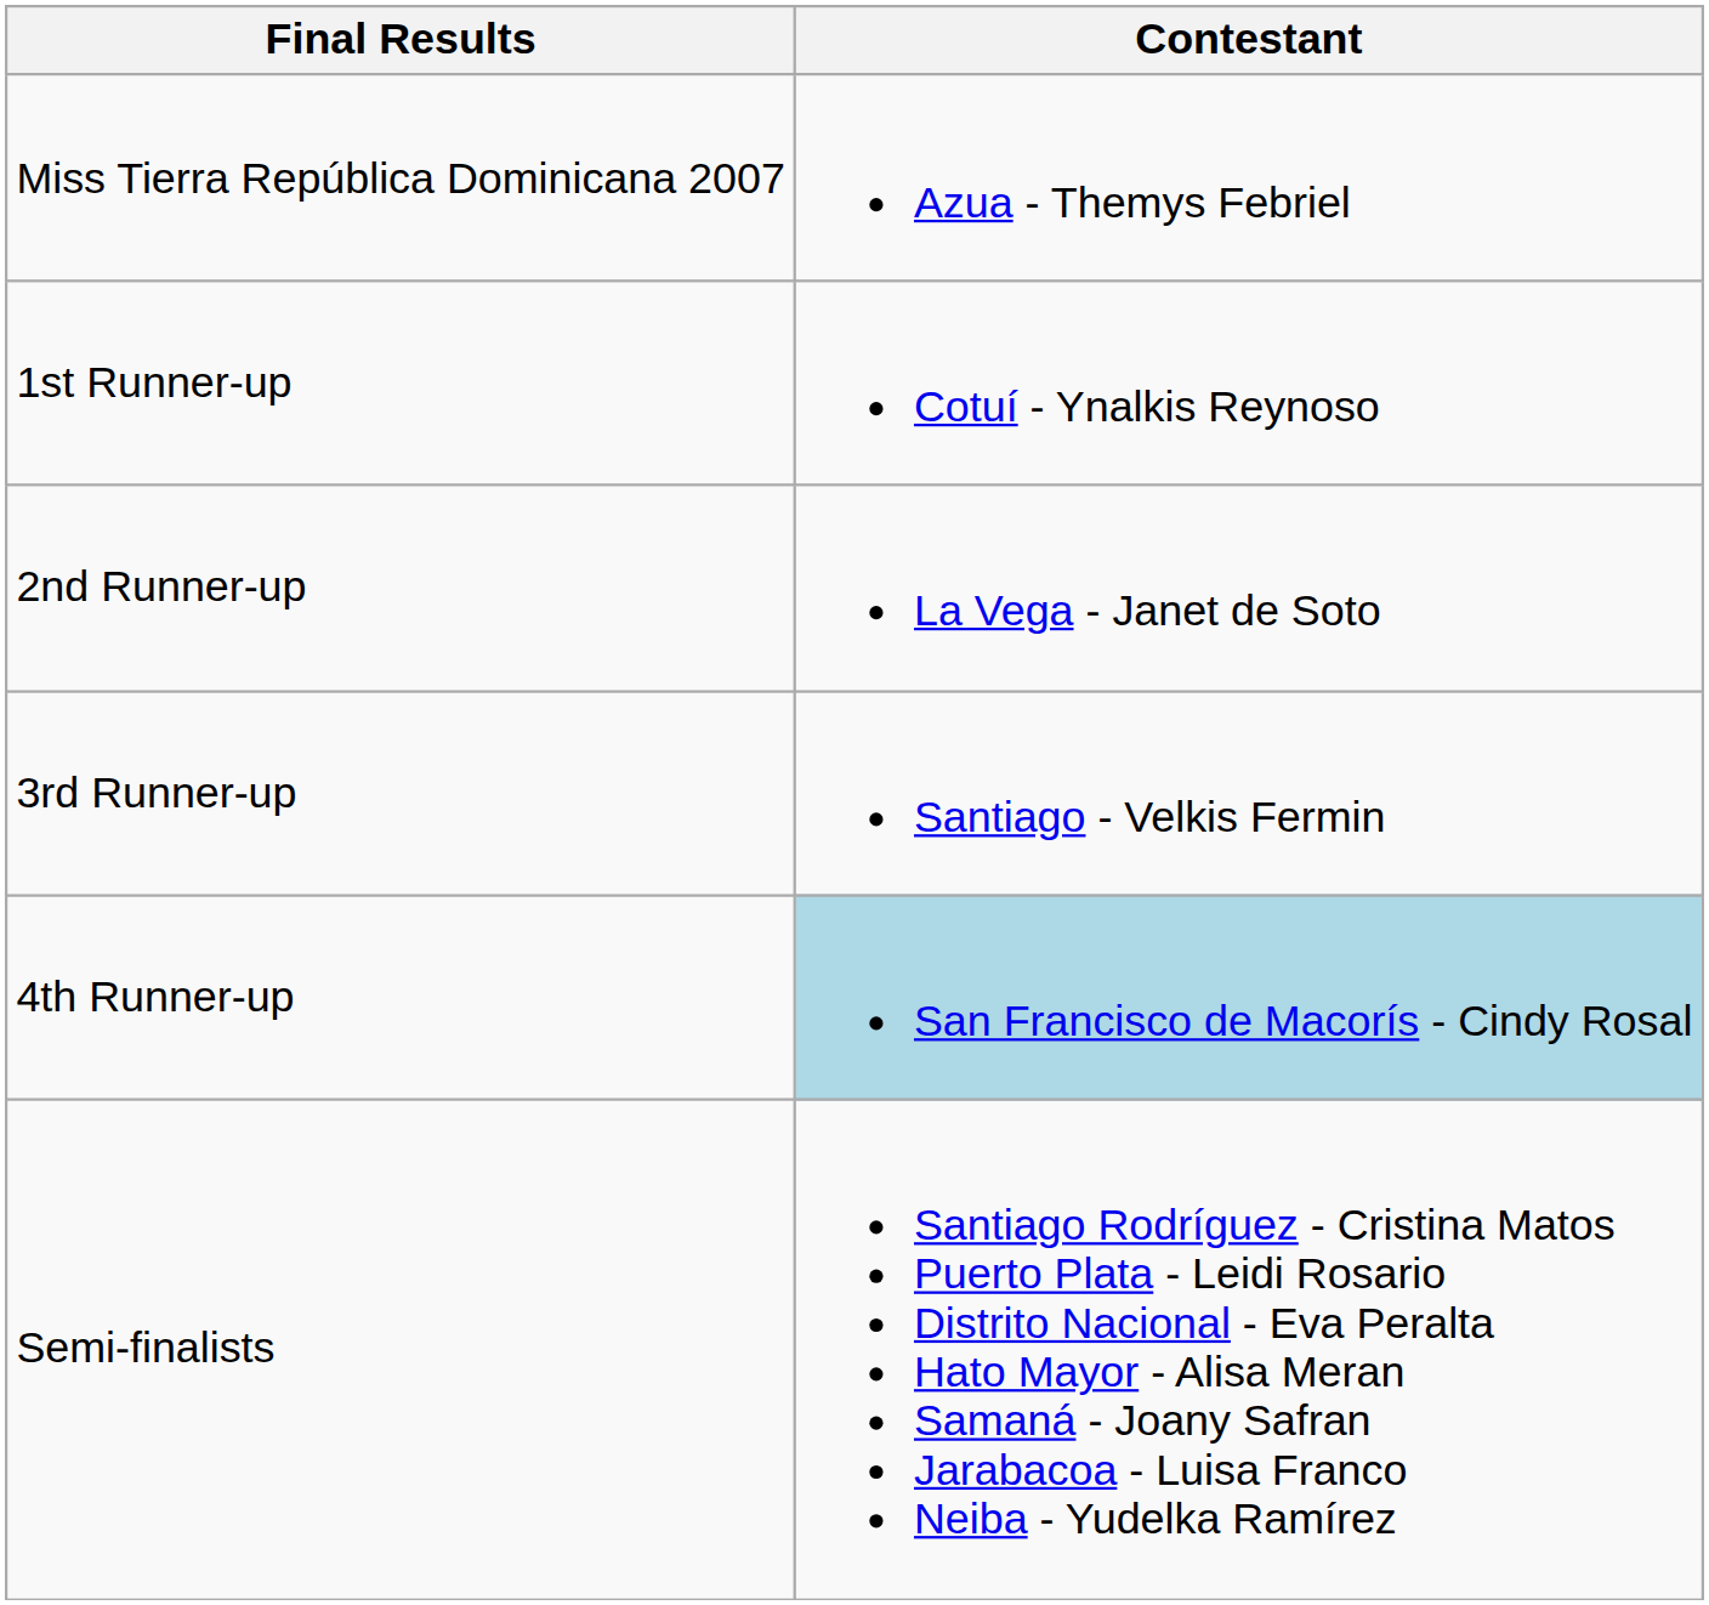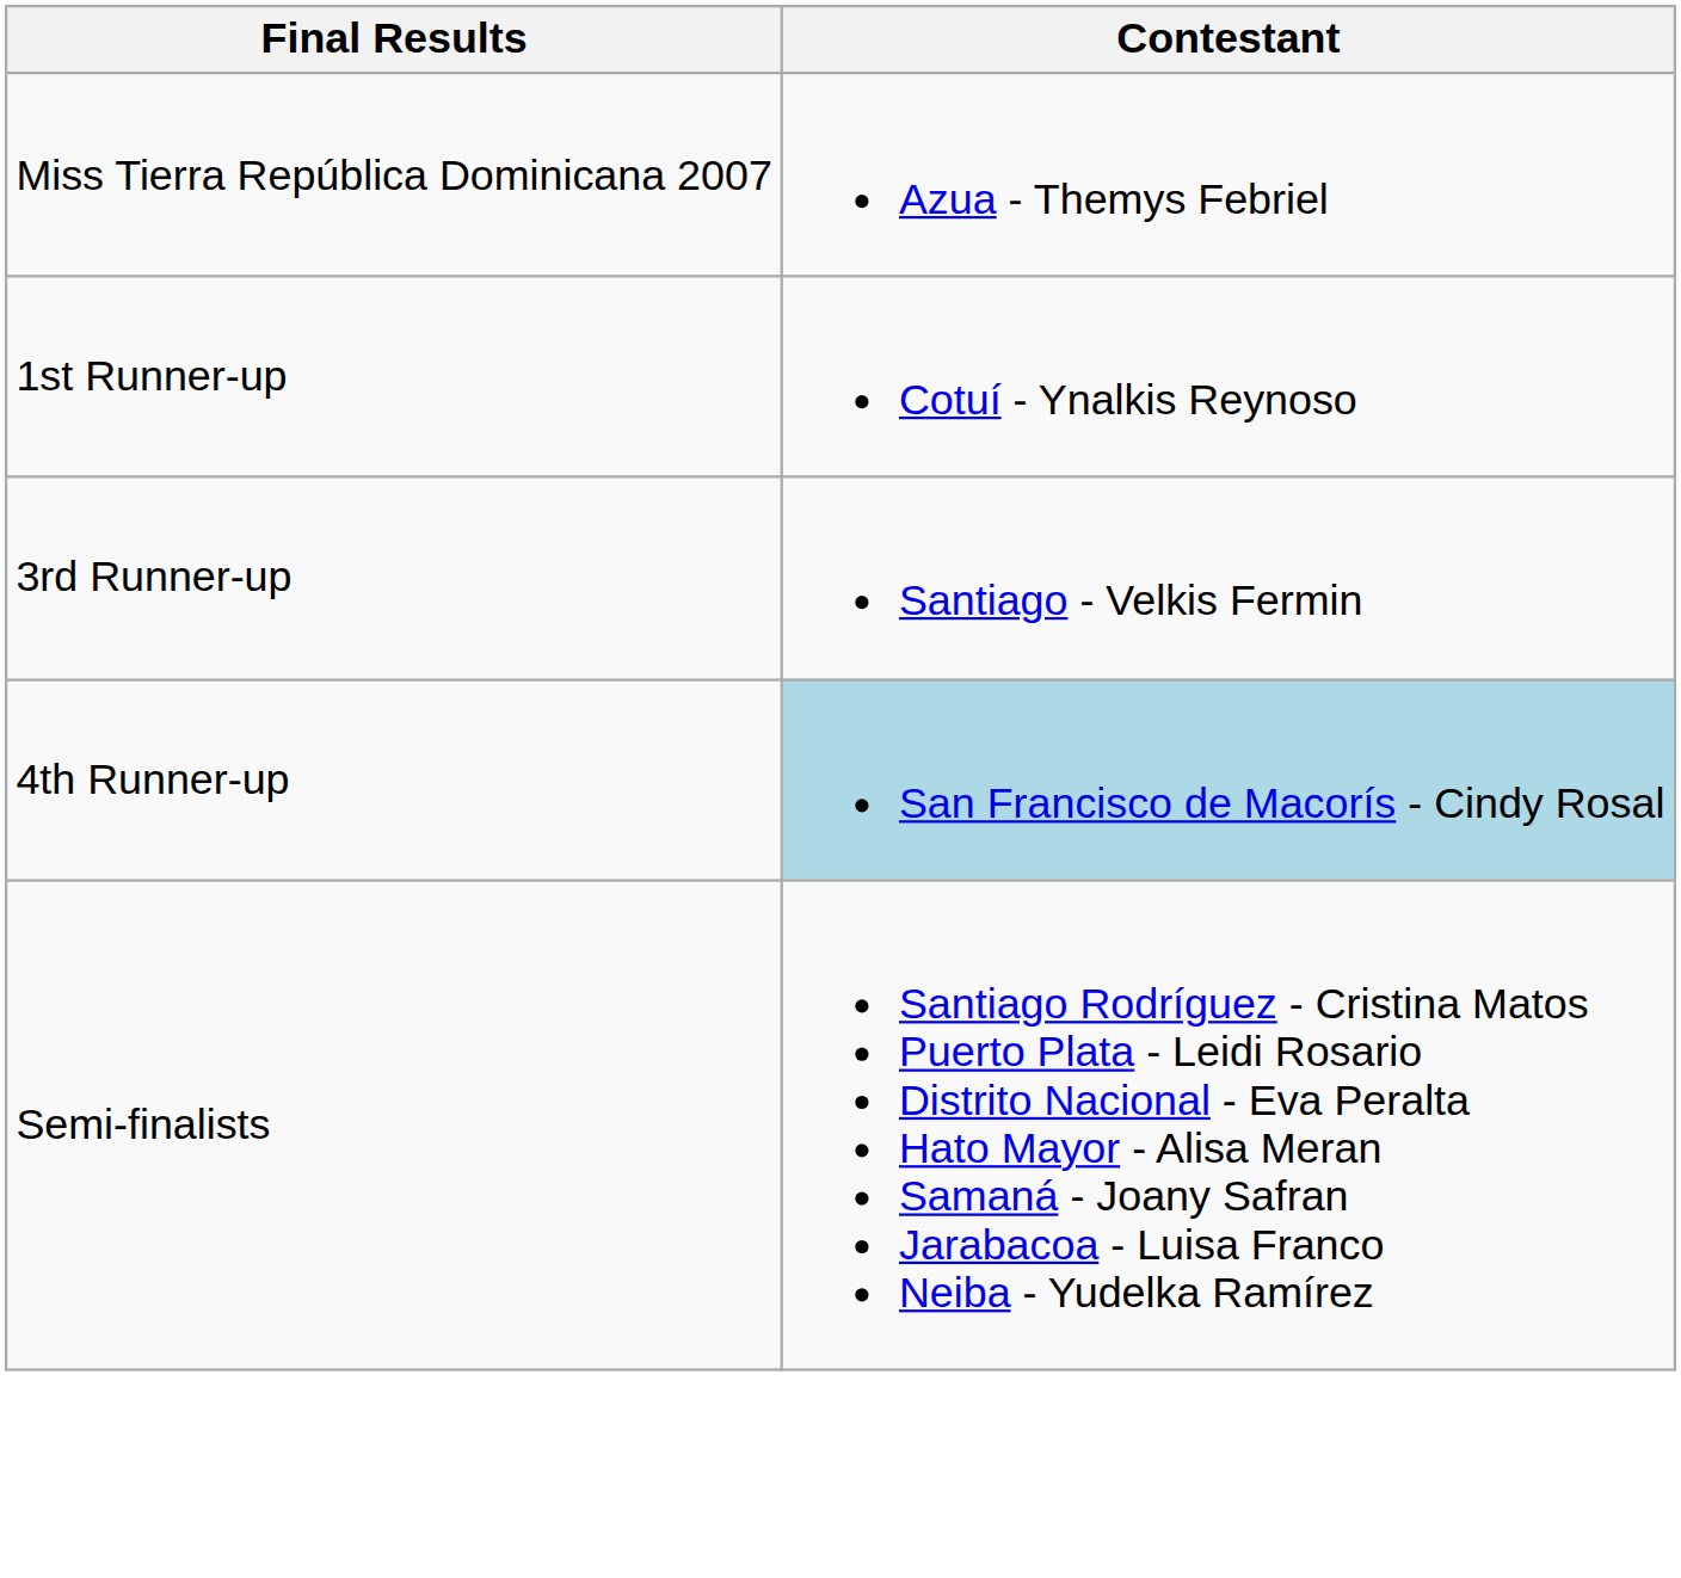- row: 2nd Runner-up | La Vega - Janet de Soto
